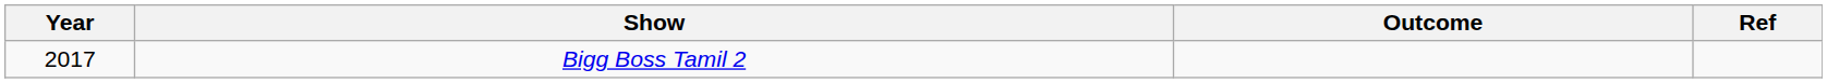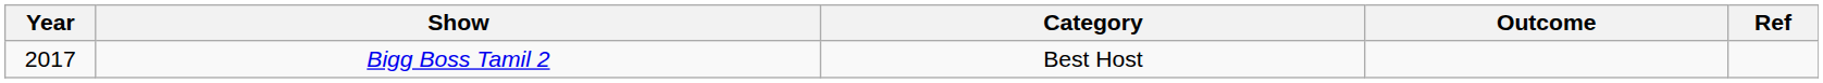+ column: Category | Best Host
